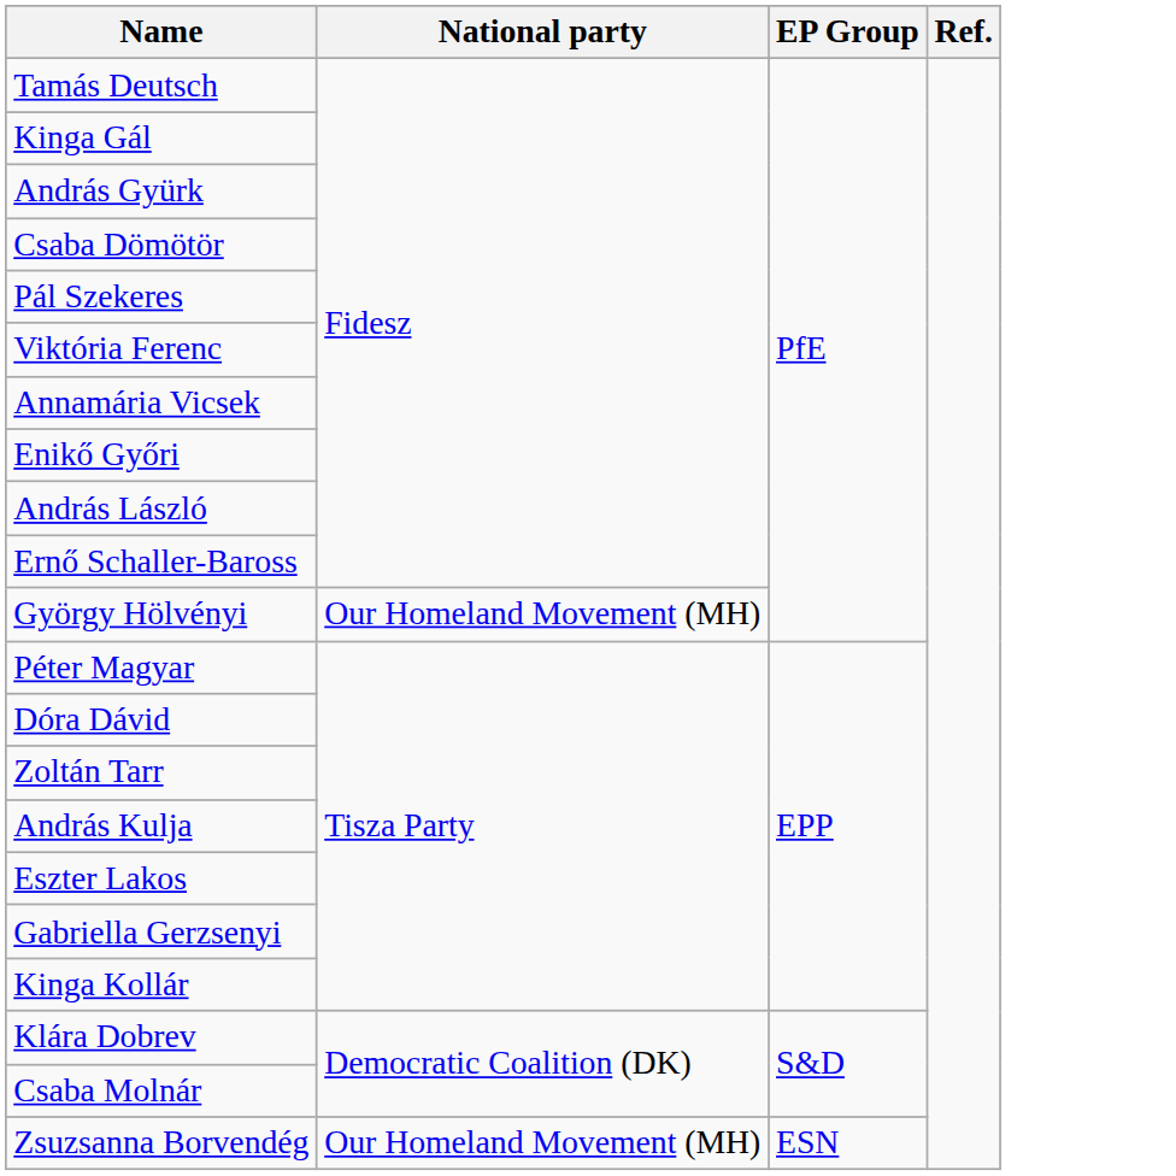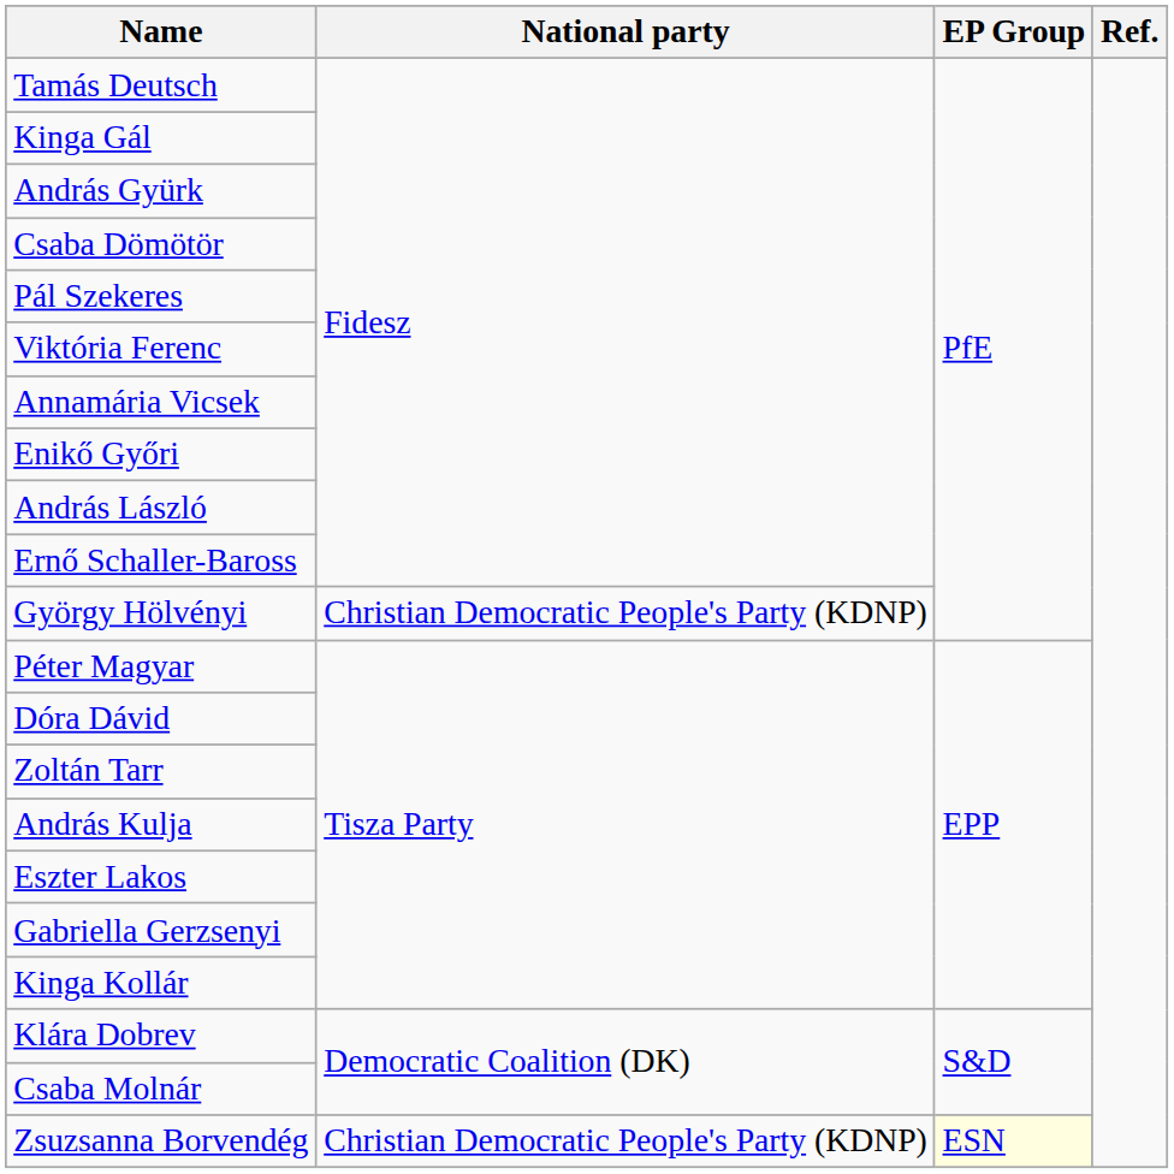György Hölvényi | National party: Our Homeland Movement (MH) -> Christian Democratic People's Party (KDNP)
Zsuzsanna Borvendég | National party: Our Homeland Movement (MH) -> Christian Democratic People's Party (KDNP)
Zsuzsanna Borvendég | EP Group: no background -> lightyellow background
